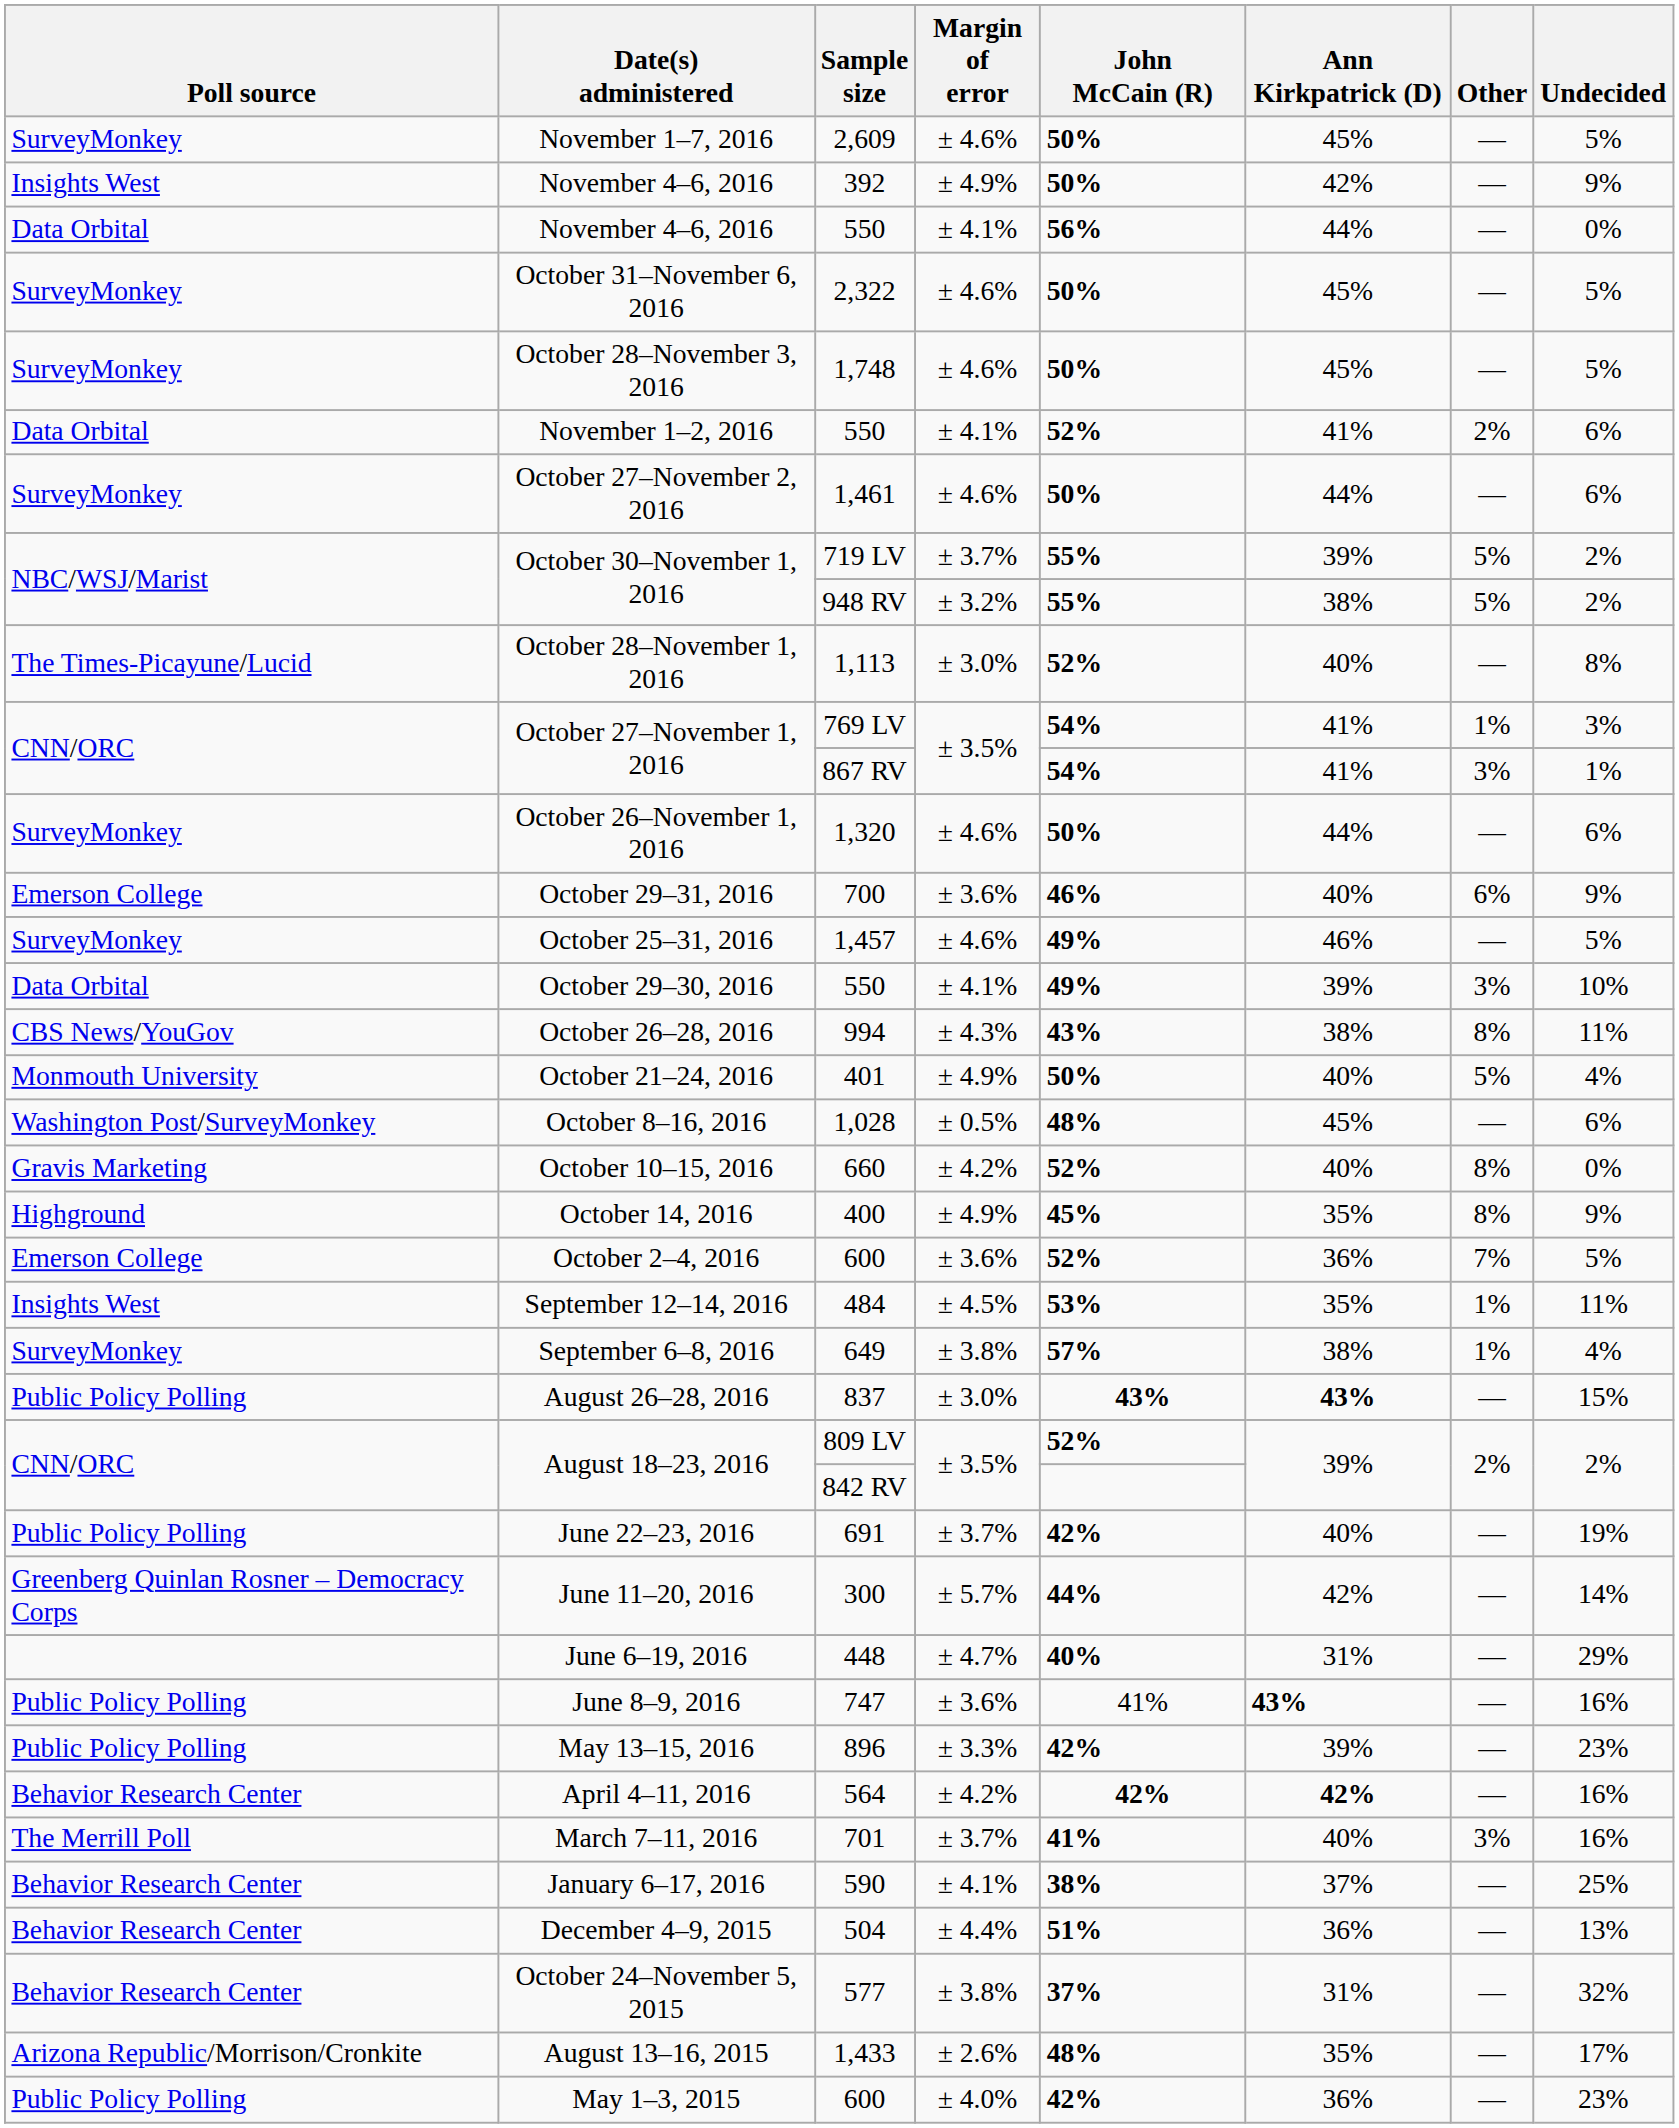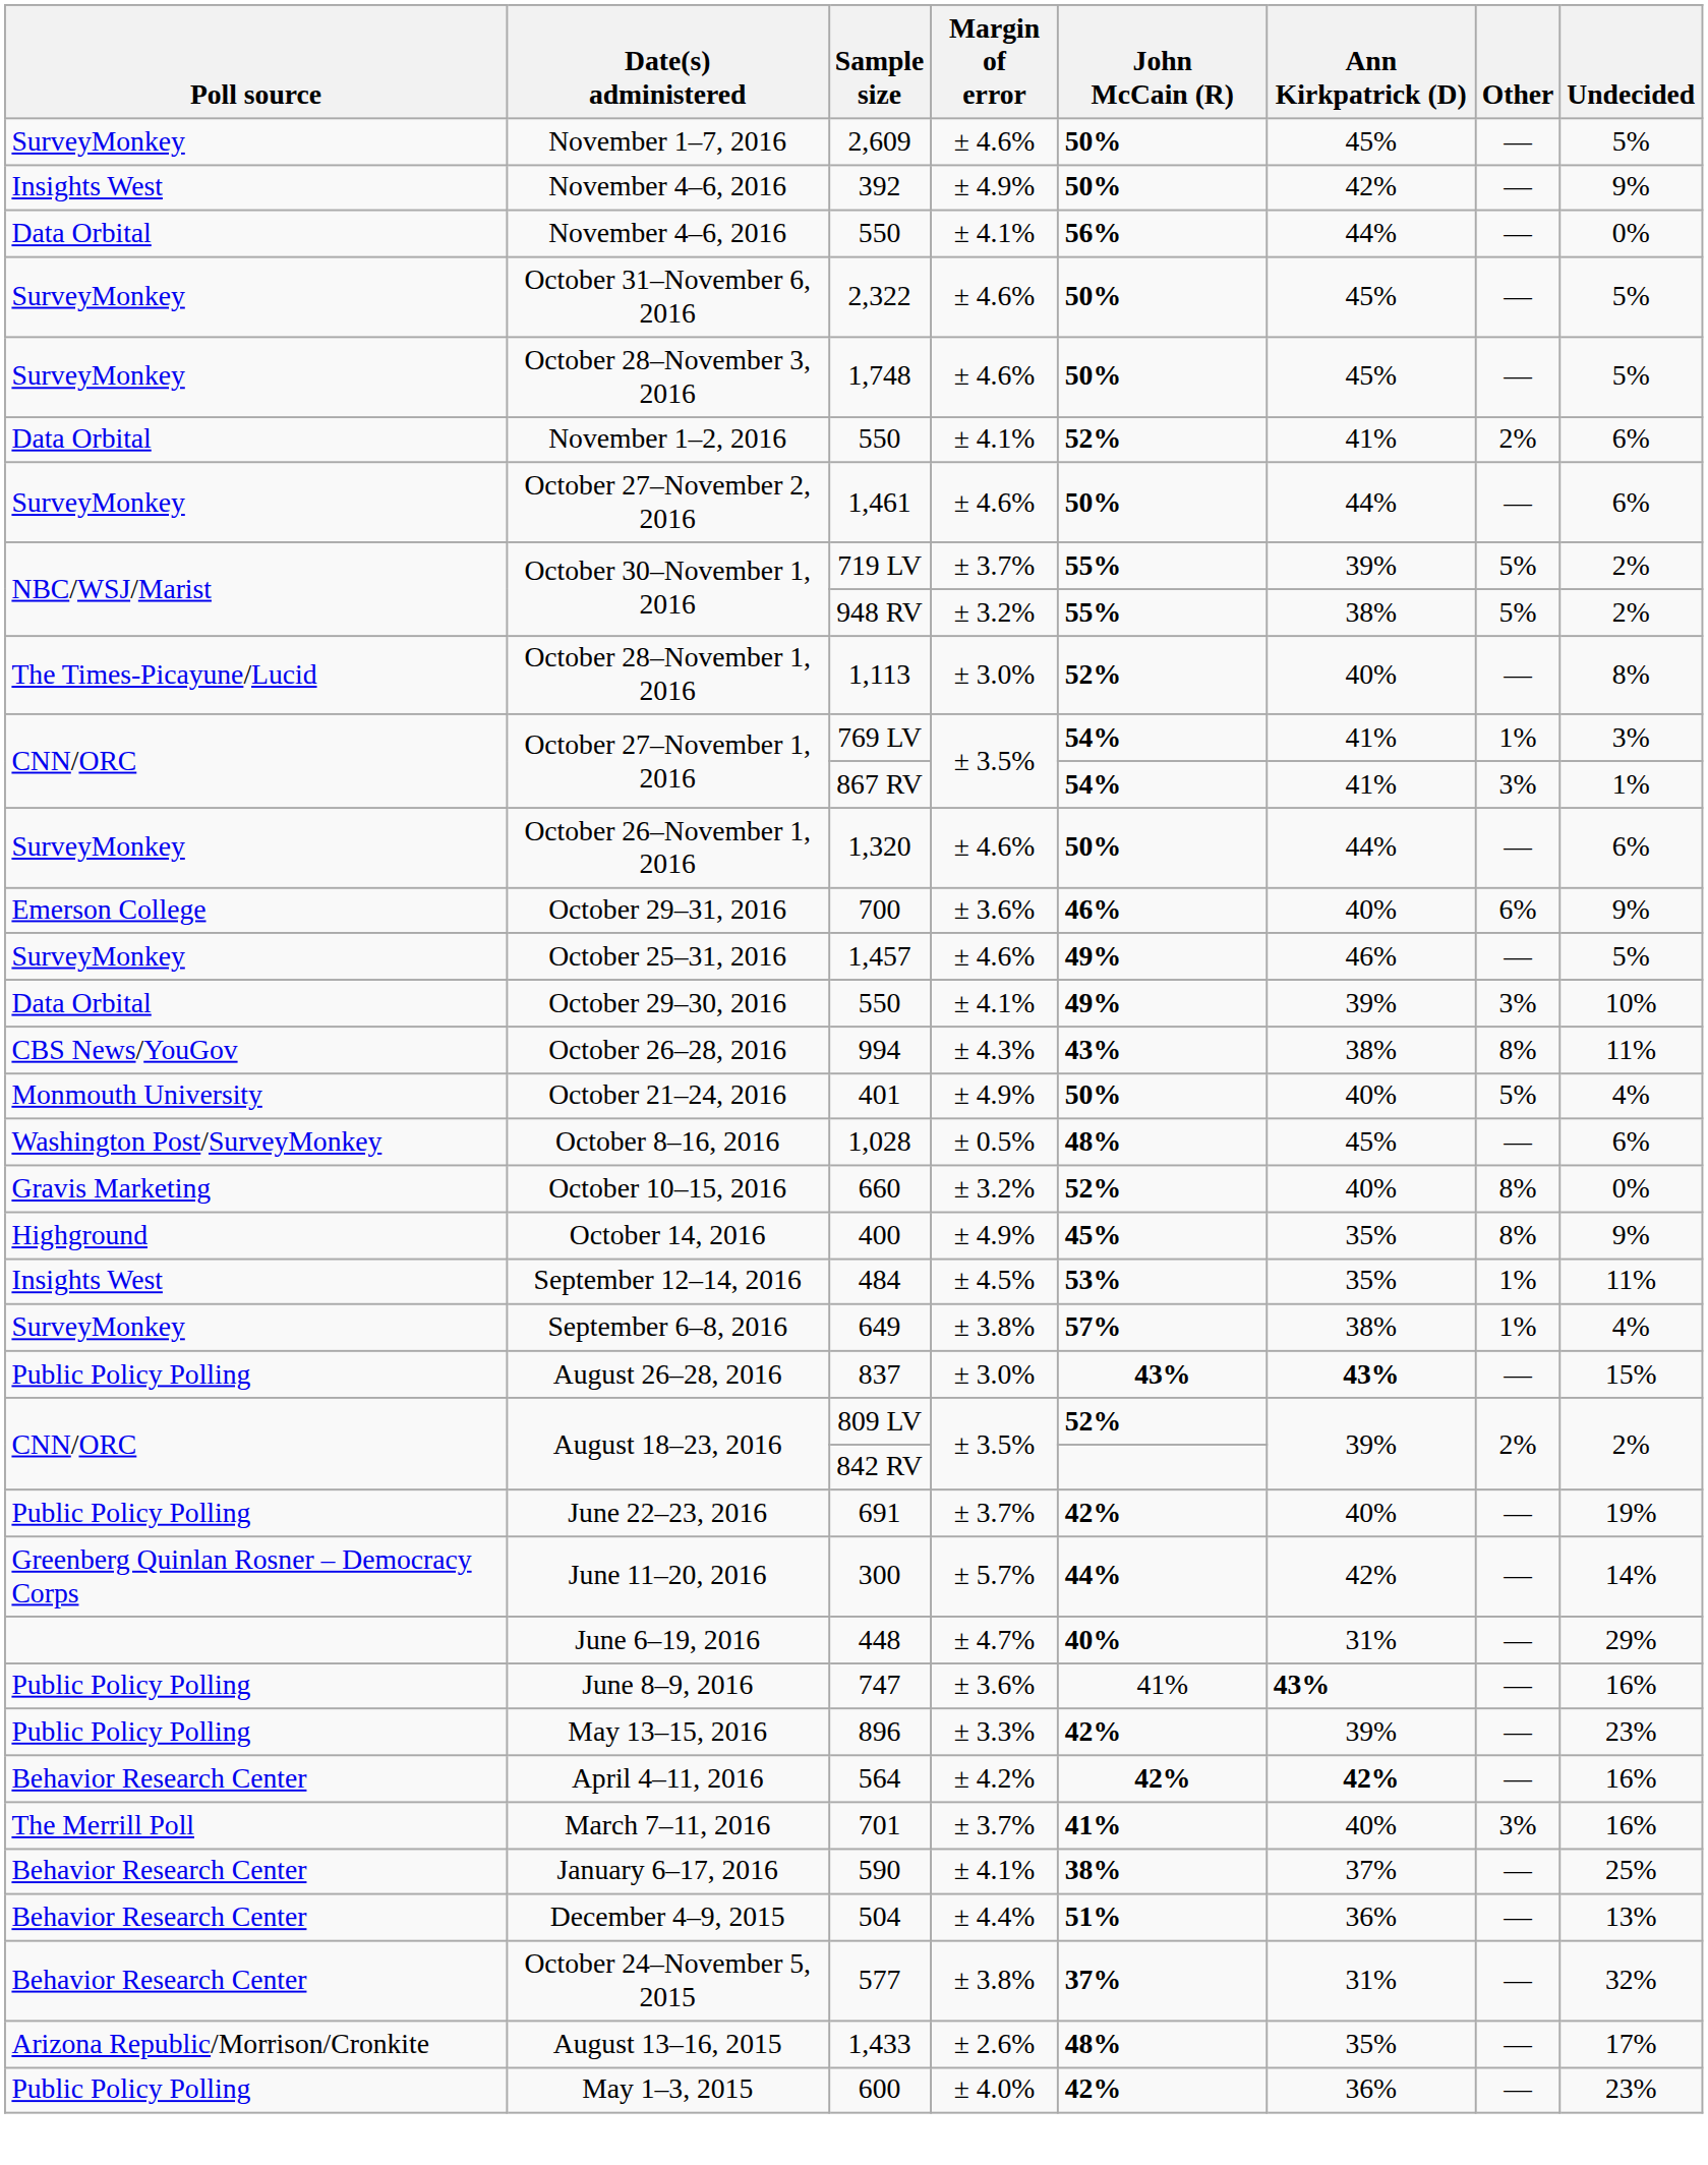660 | Margin of error: ± 4.2% -> ± 3.2%
- row: Emerson College | October 2–4, 2016 | 600 | ± 3.6% | 52% | 36% | 7% | 5%
